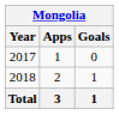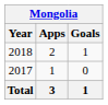rows swapped: 2017 <-> 2018
